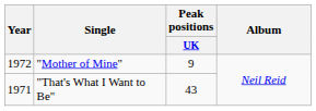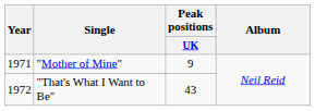"Mother of Mine" | Year: 1972 -> 1971
"That's What I Want to Be" | Year: 1971 -> 1972
